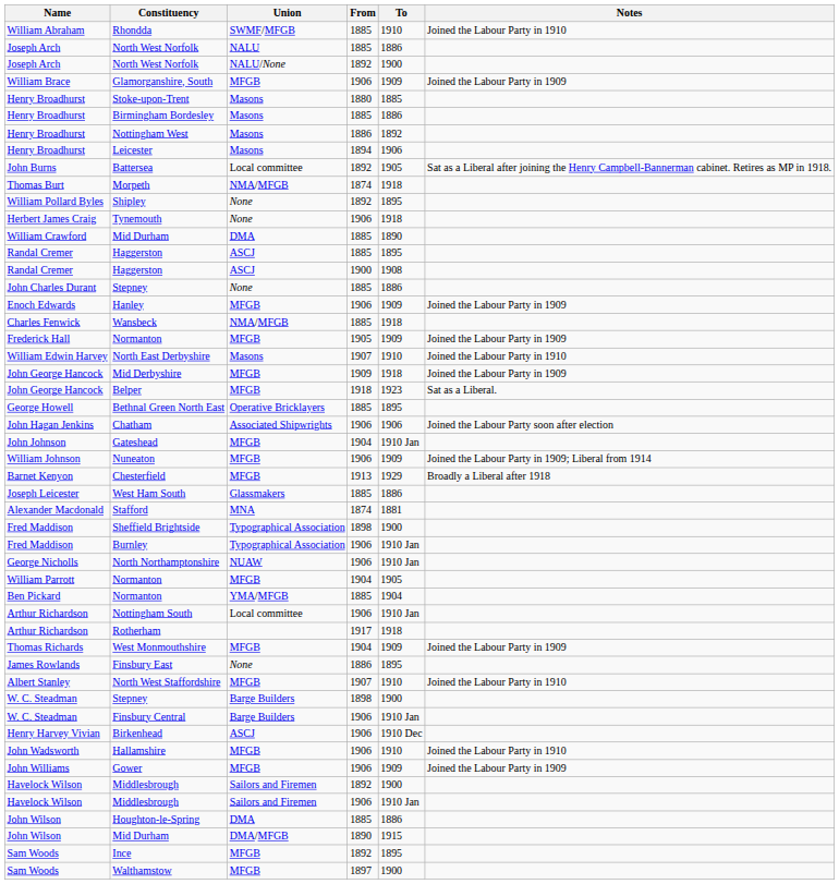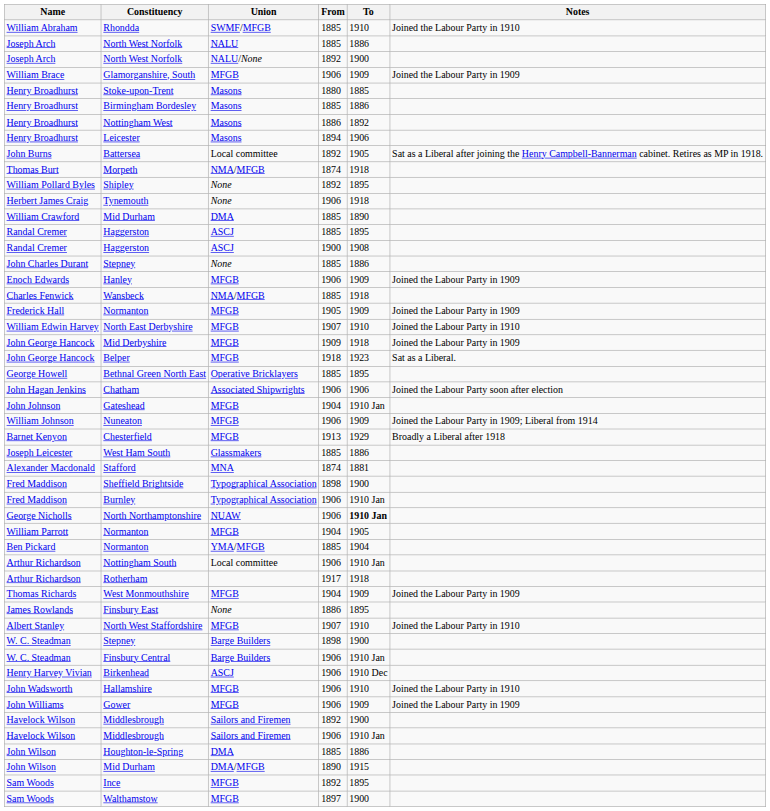North East Derbyshire | Union: Masons -> MFGB
North Northamptonshire | To: normal -> bold
